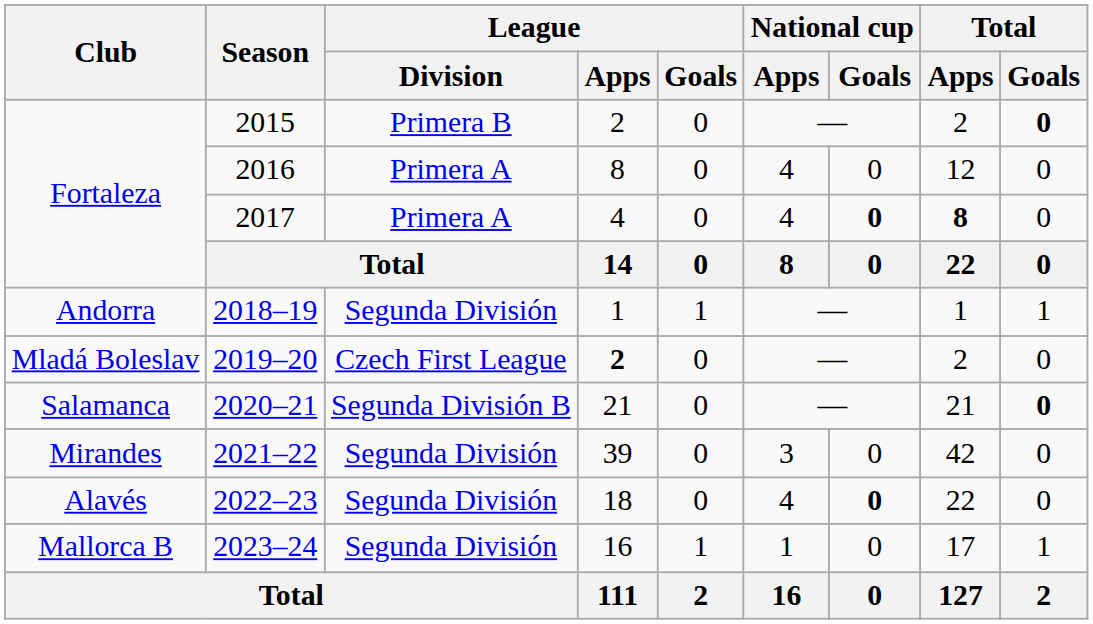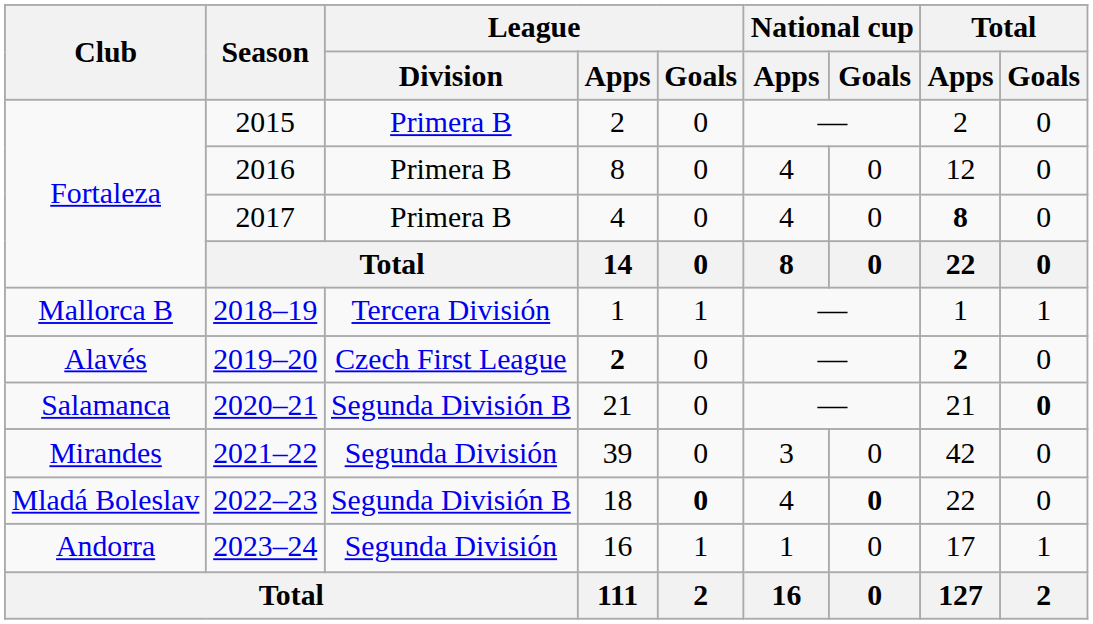2015 | Total / Goals: bold -> normal
2016 | League / Division: Primera A -> Primera B
2017 | League / Division: Primera A -> Primera B
2017 | National cup / Goals: bold -> normal
2018–19 | Club: Andorra -> Mallorca B
2018–19 | League / Division: Segunda División -> Tercera División
2019–20 | Club: Mladá Boleslav -> Alavés
2019–20 | Total / Apps: normal -> bold
2022–23 | Club: Alavés -> Mladá Boleslav
2022–23 | League / Division: Segunda División -> Segunda División B
2022–23 | League / Goals: normal -> bold
2023–24 | Club: Mallorca B -> Andorra
